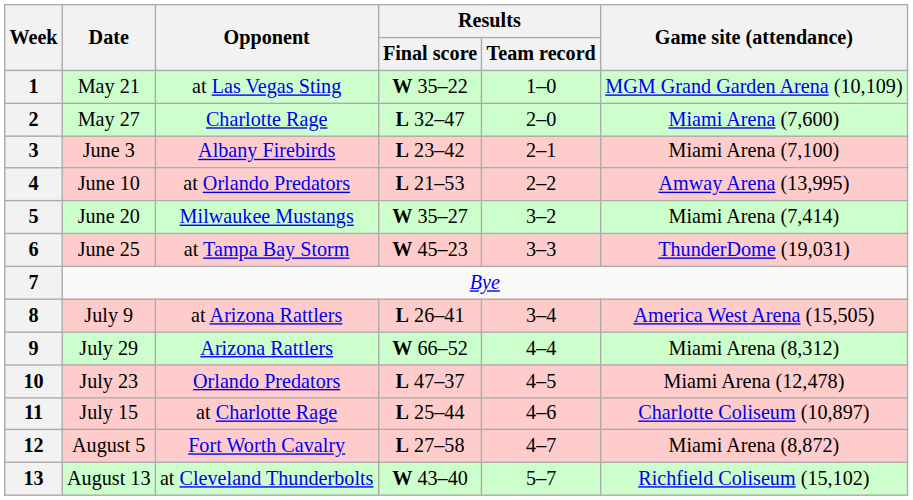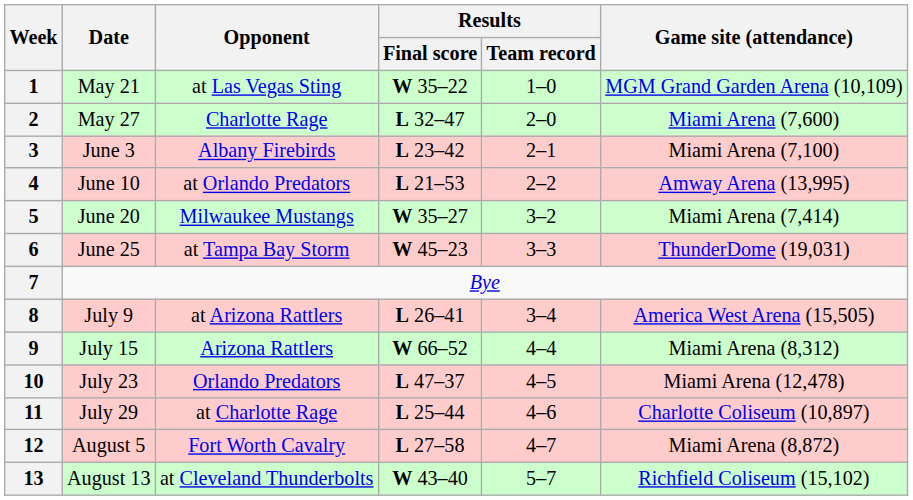9 | Date: July 29 -> July 15
11 | Date: July 15 -> July 29
